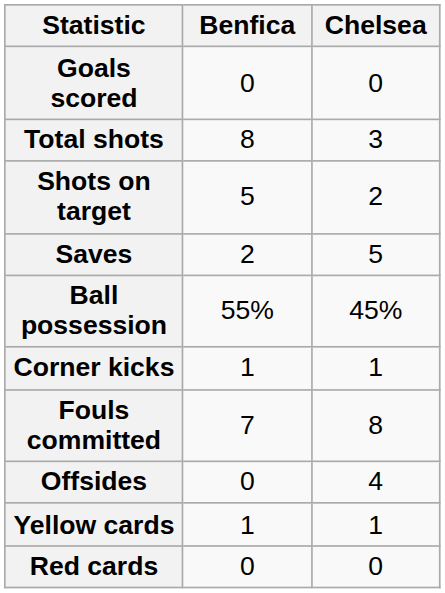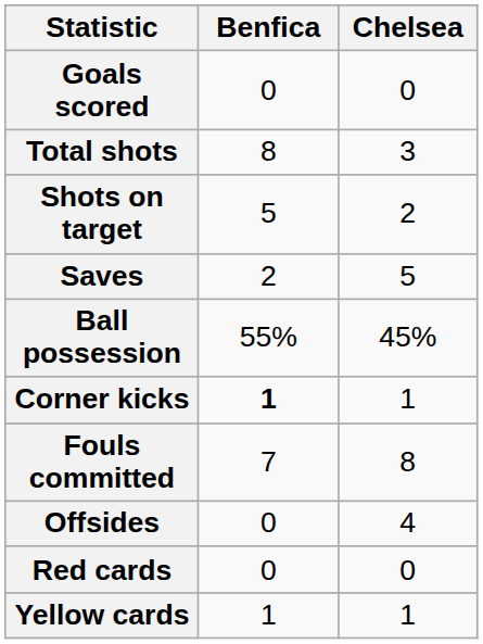Corner kicks | Benfica: normal -> bold
rows swapped: Yellow cards <-> Red cards
